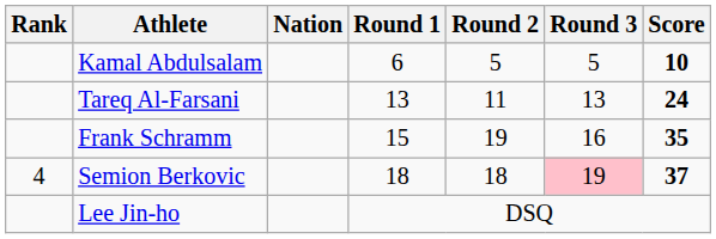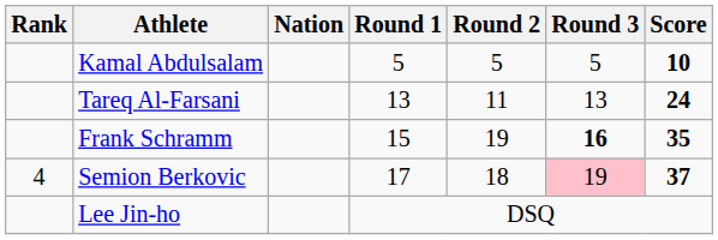Kamal Abdulsalam | Round 1: 6 -> 5
Frank Schramm | Round 3: normal -> bold
Semion Berkovic | Round 1: 18 -> 17
